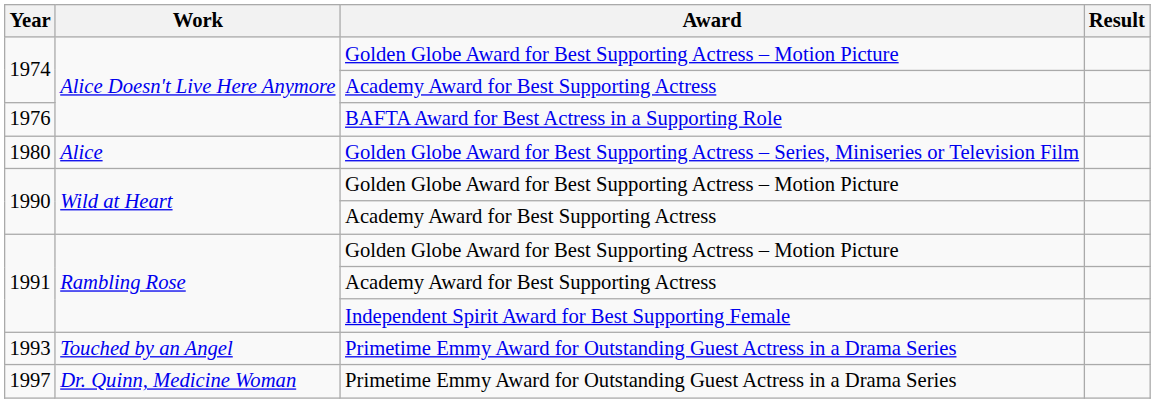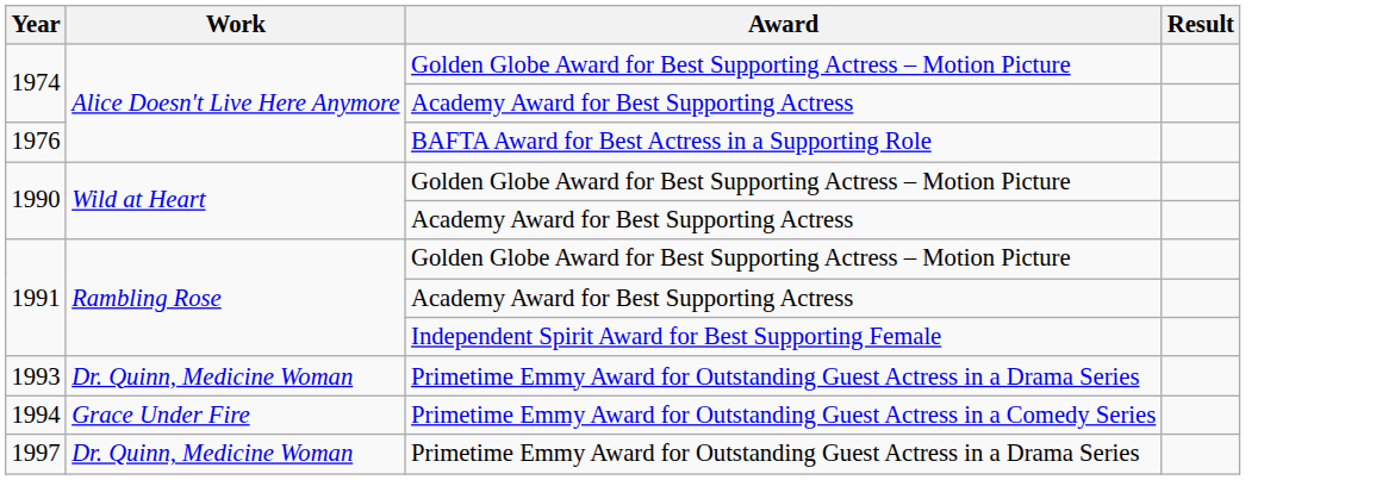- row: 1980 | Alice | Golden Globe Award for Best Supporting Actress – Series, Miniseries or Television Film
1993 | Work: Touched by an Angel -> Dr. Quinn, Medicine Woman
+ row: 1994 | Grace Under Fire | Primetime Emmy Award for Outstanding Guest Actress in a Comedy Series
